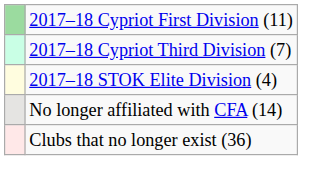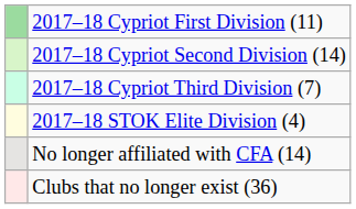+ row: 2017–18 Cypriot Second Division (14)
